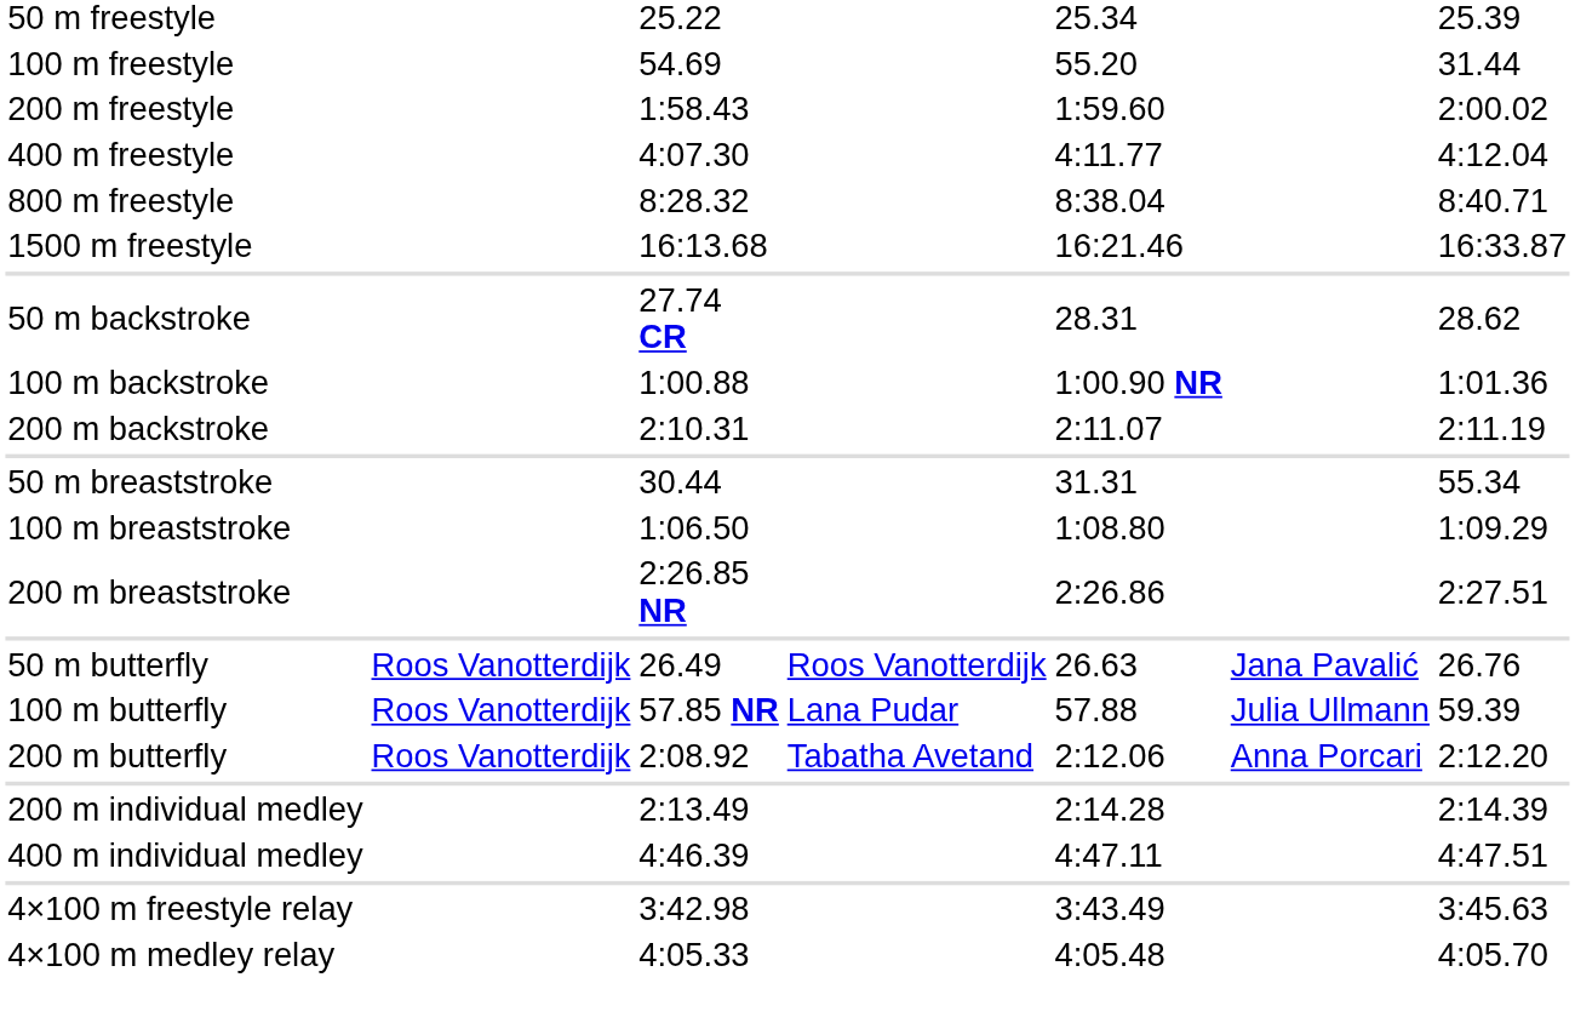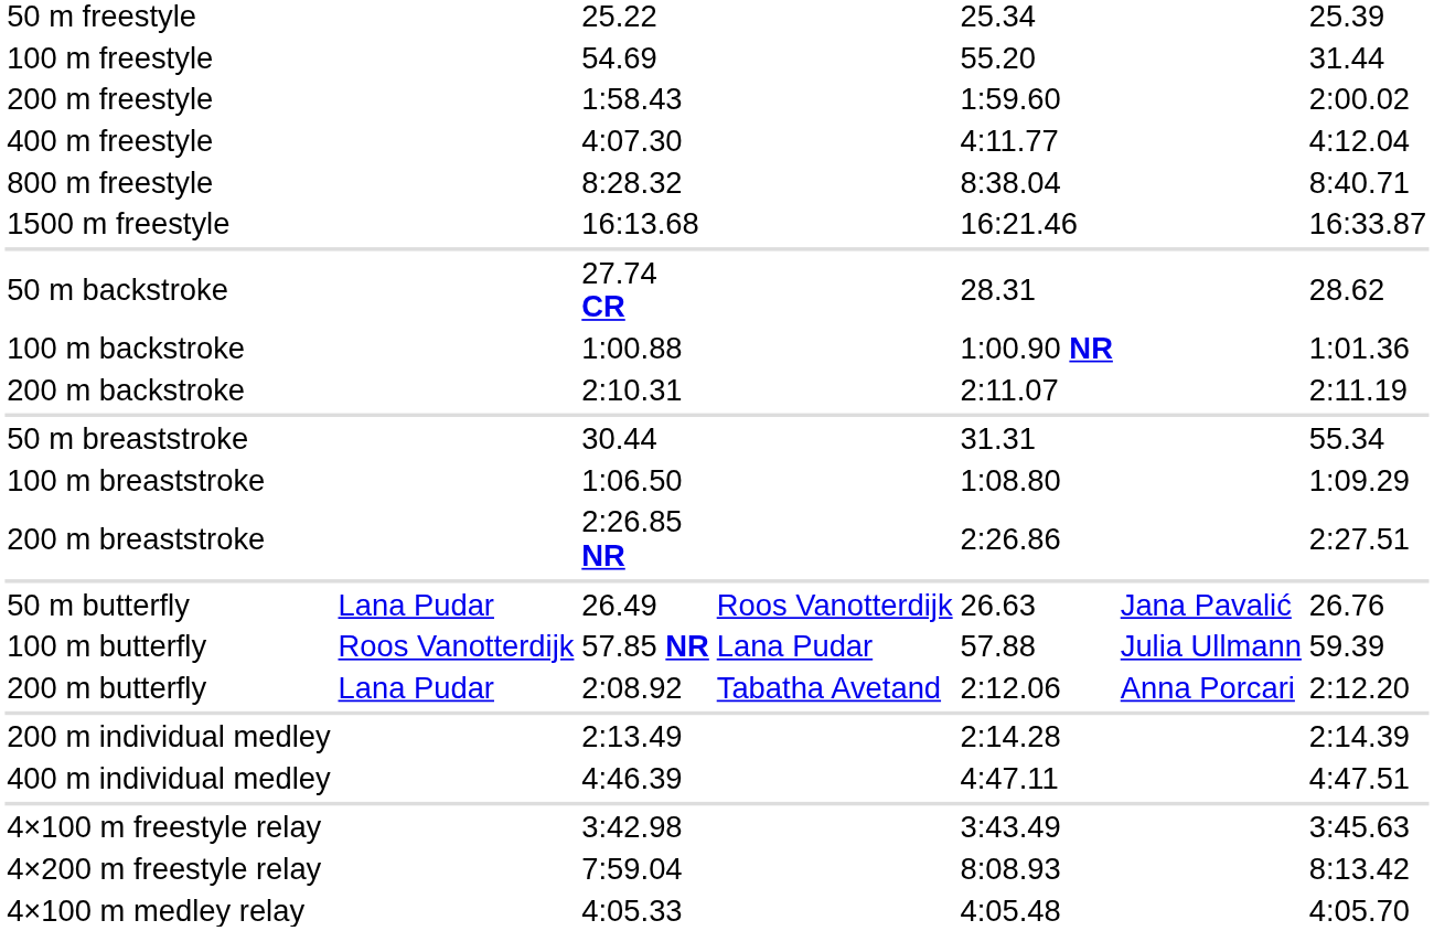50 m butterfly | column 2: Roos Vanotterdijk -> Lana Pudar
200 m butterfly | column 2: Roos Vanotterdijk -> Lana Pudar
+ row: 4×200 m freestyle relay | 7:59.04 | 8:08.93 | 8:13.42
